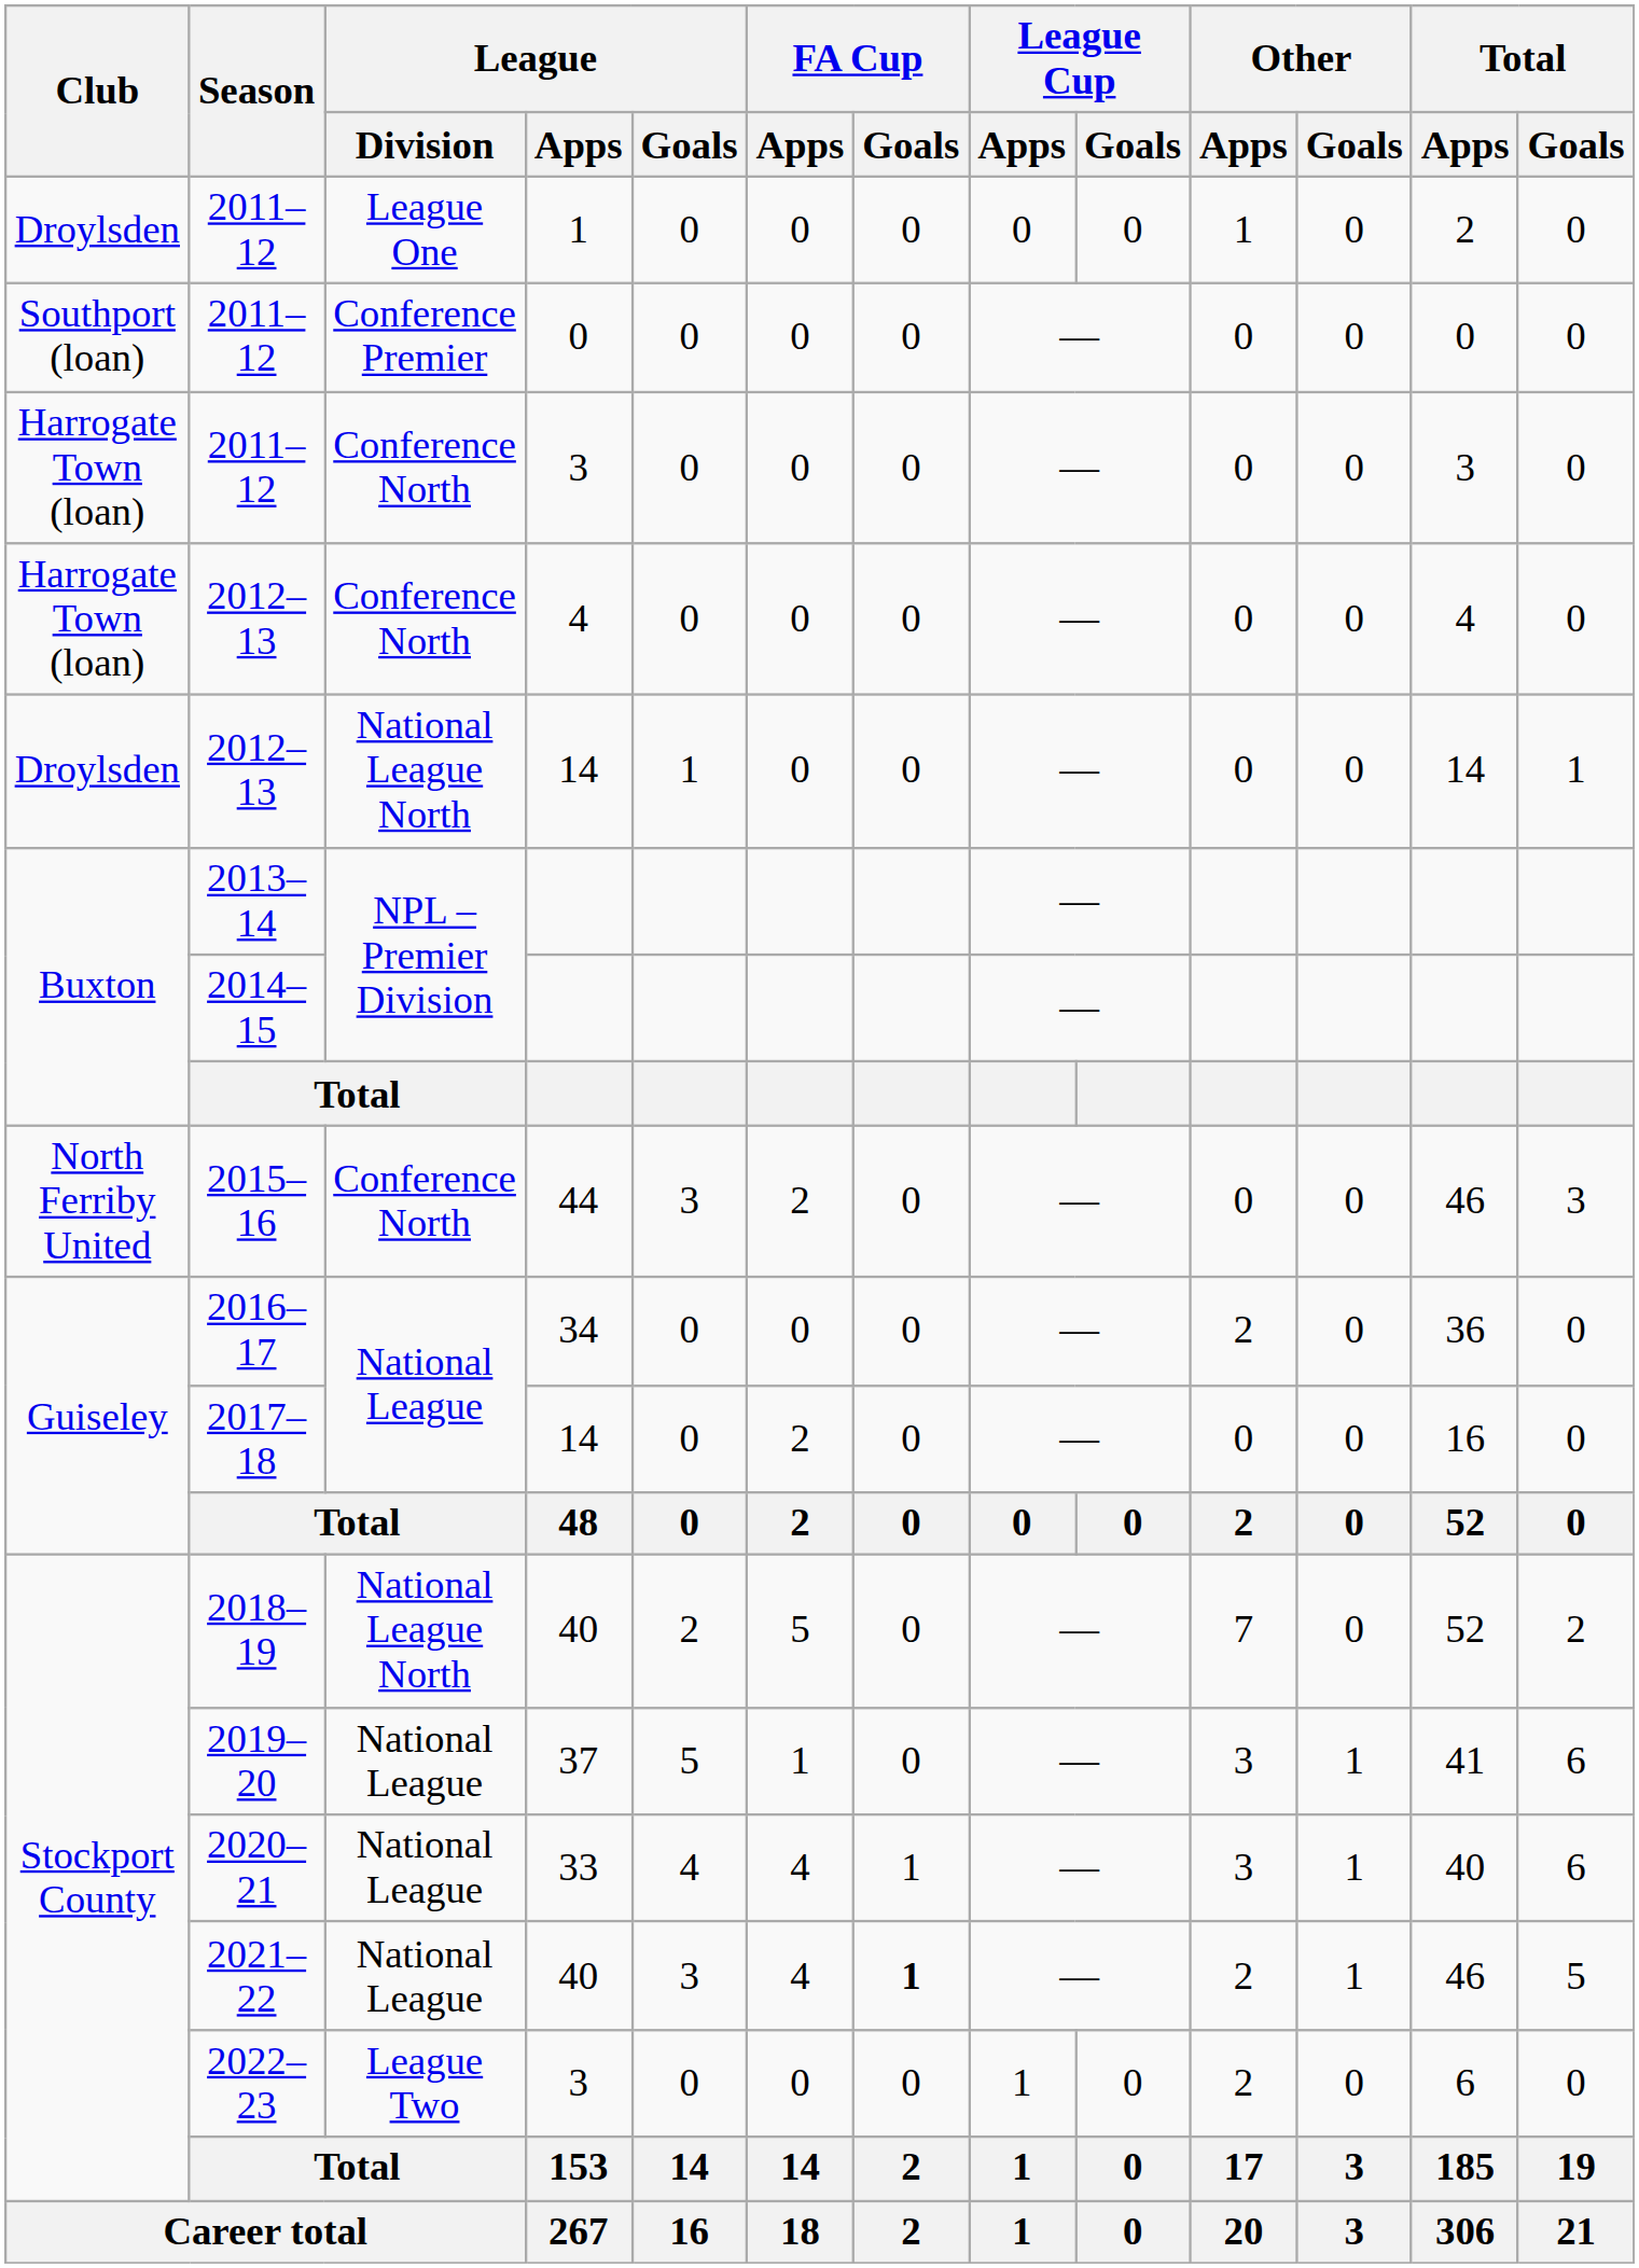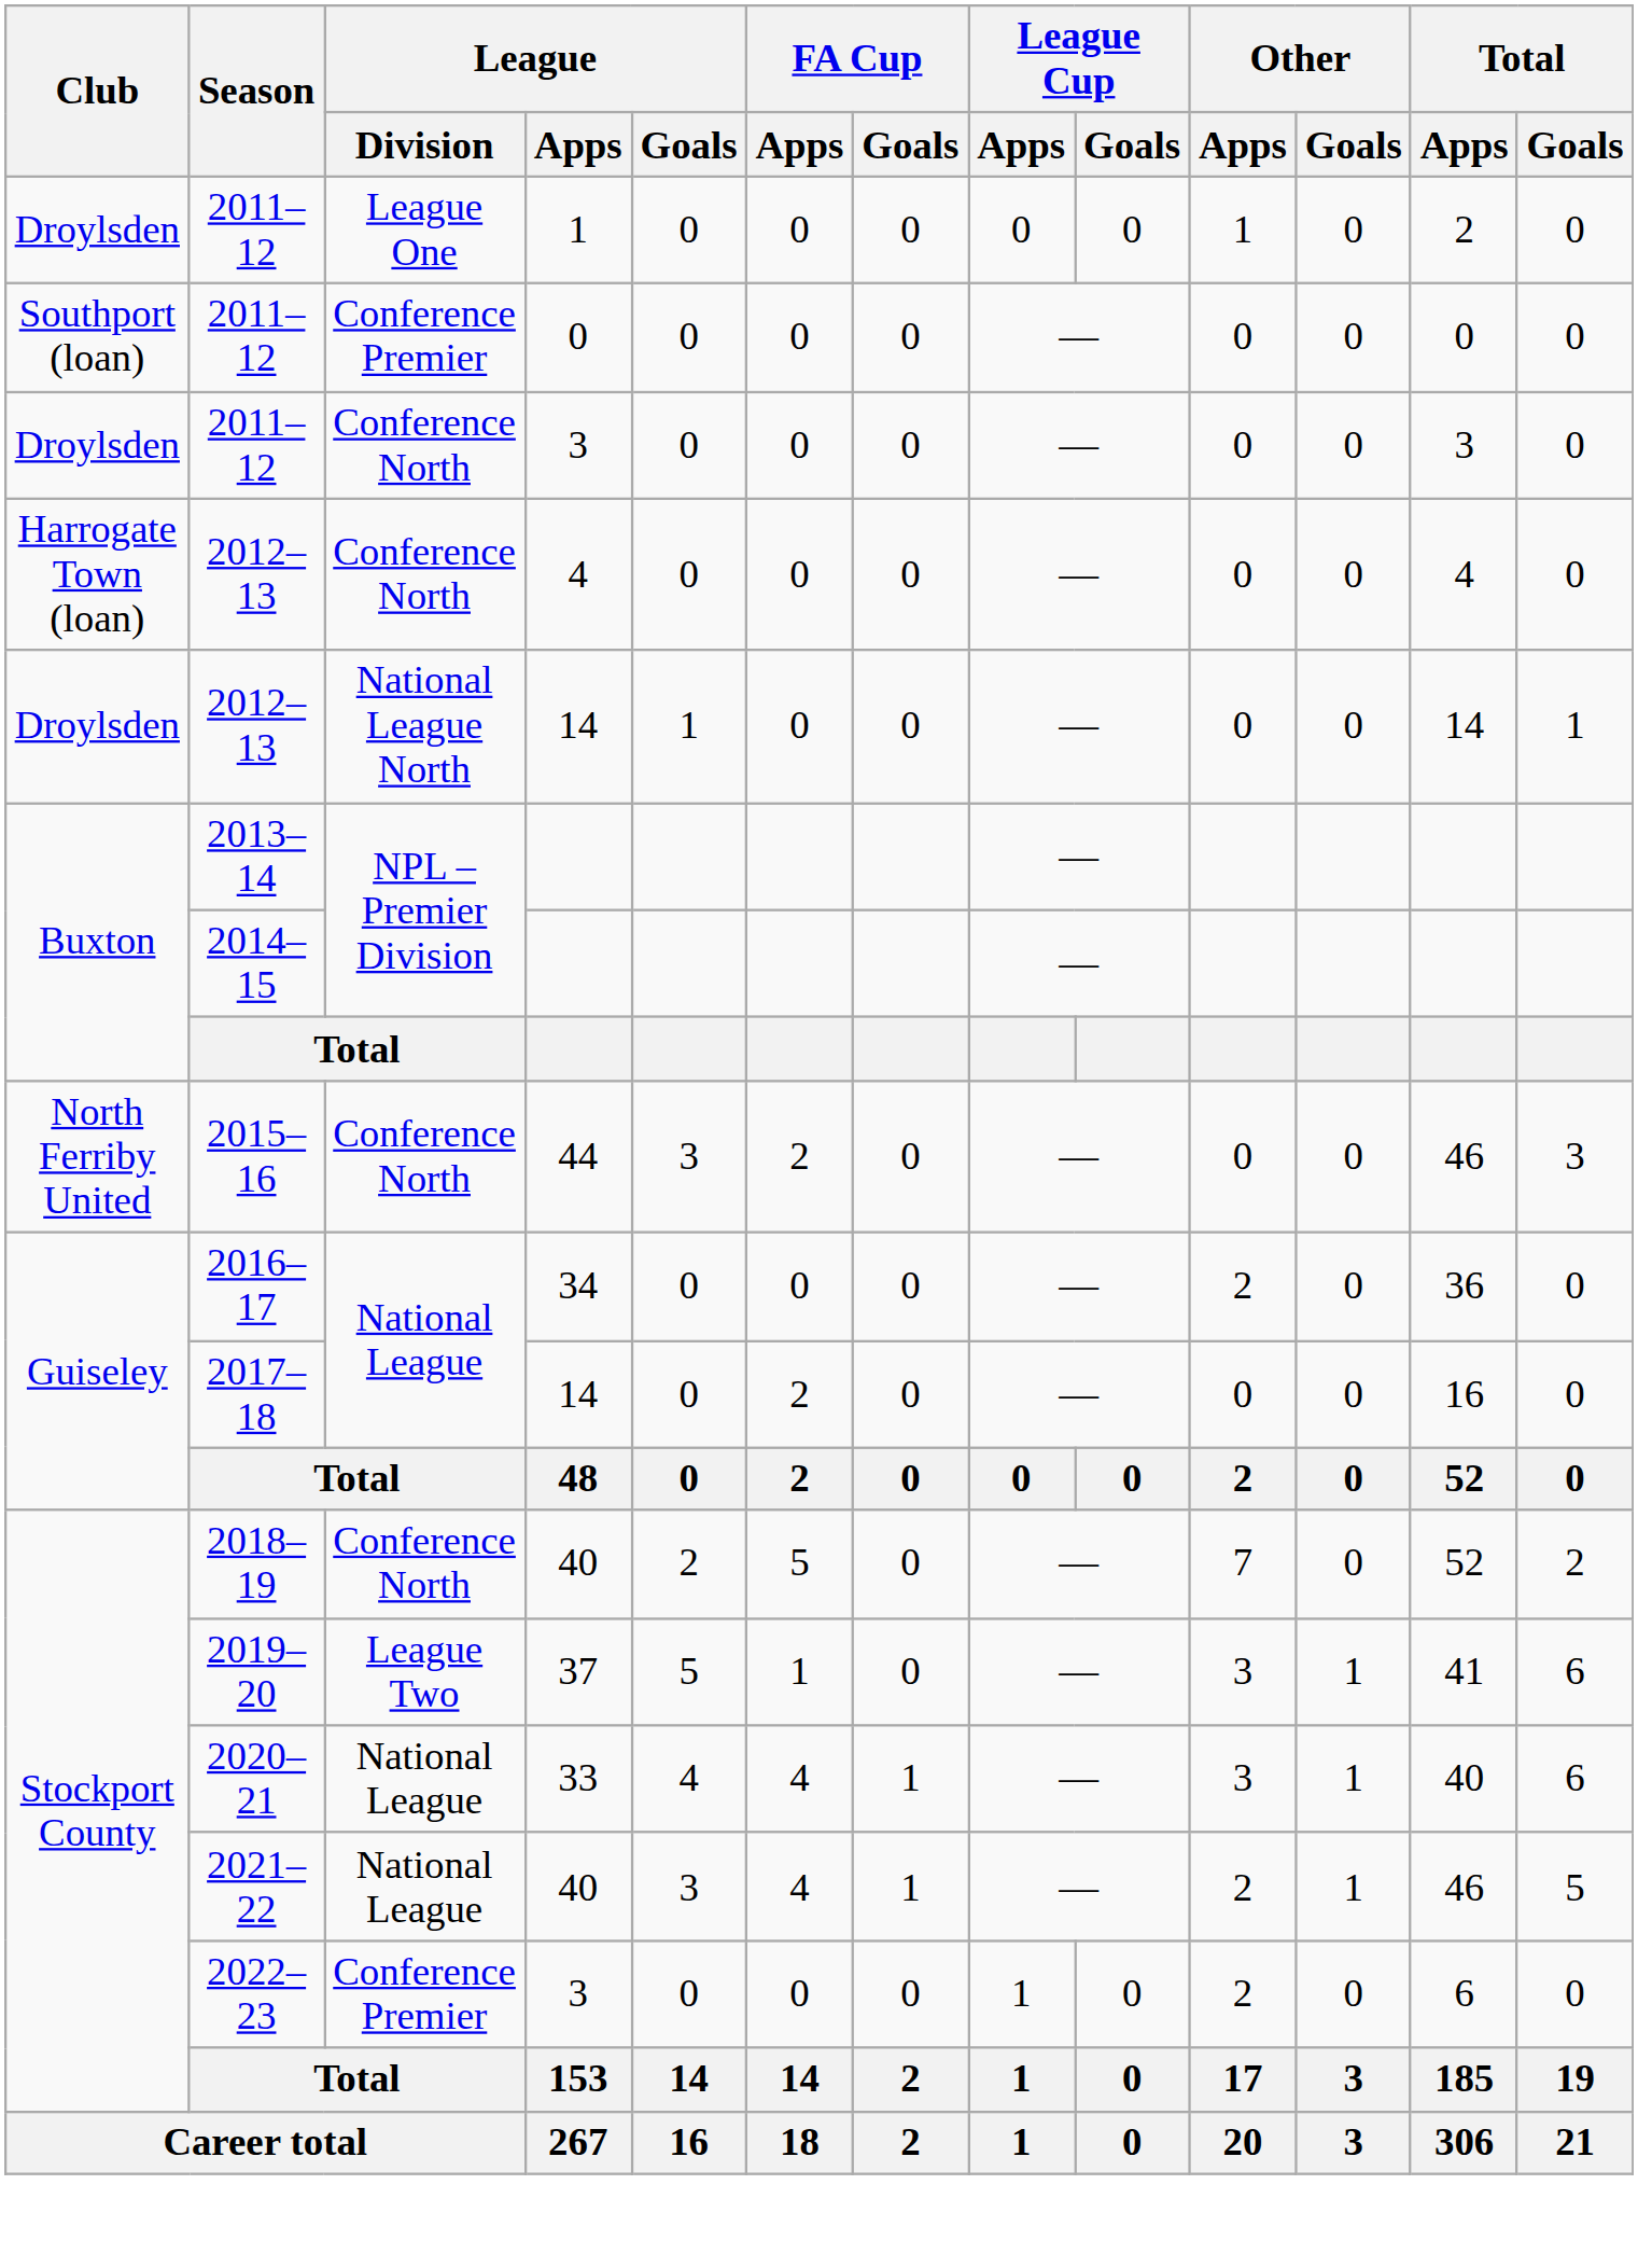2011–12 / 3 | Club: Harrogate Town (loan) -> Droylsden
2018–19 | League / Division: National League North -> Conference North
2019–20 | League / Division: National League -> League Two
2021–22 | FA Cup / Goals: bold -> normal
2022–23 | League / Division: League Two -> Conference Premier
